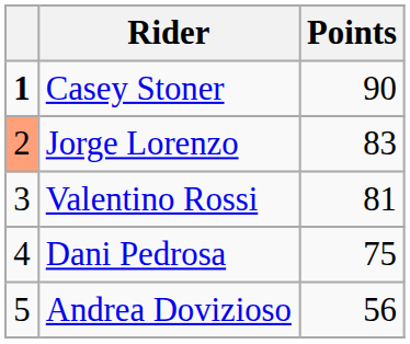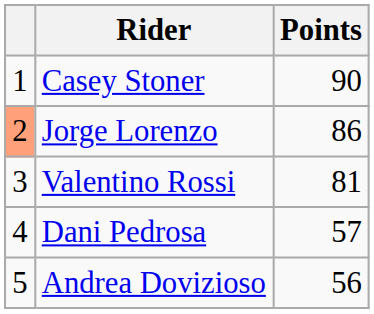Casey Stoner | column 1: bold -> normal
Jorge Lorenzo | Points: 83 -> 86
Dani Pedrosa | Points: 75 -> 57
